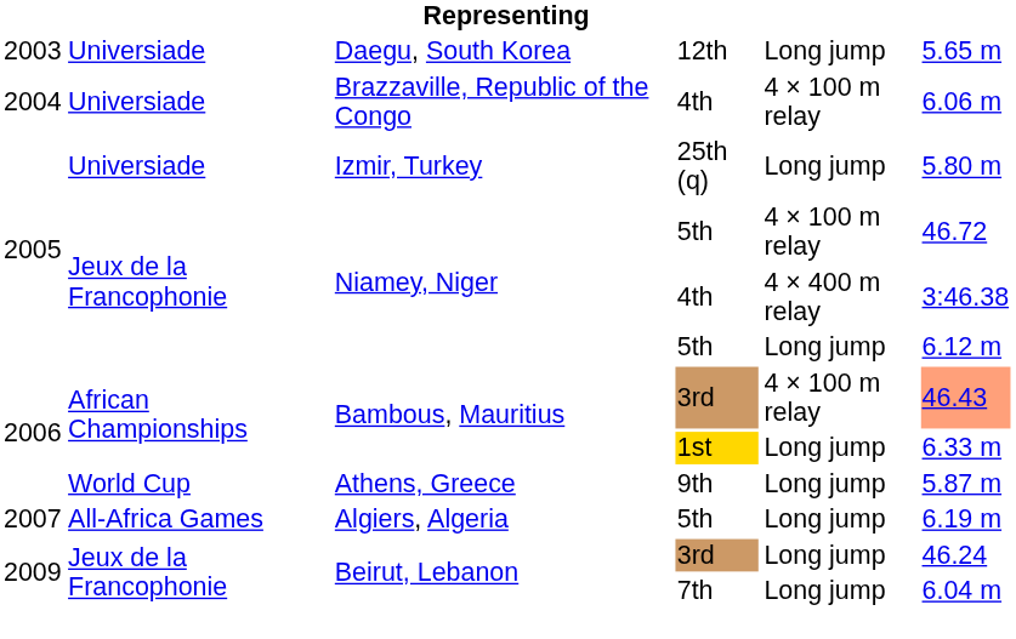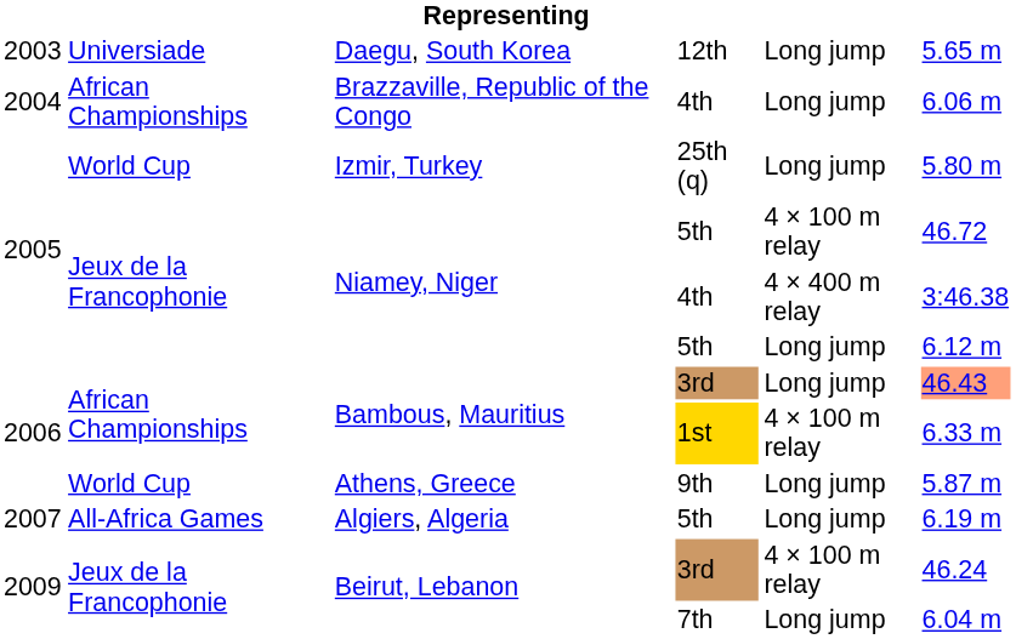Brazzaville, Republic of the Congo | column 2: Universiade -> African Championships
Brazzaville, Republic of the Congo | column 5: 4 × 100 m relay -> Long jump
Izmir, Turkey | column 2: Universiade -> World Cup
Bambous, Mauritius / 3rd | column 5: 4 × 100 m relay -> Long jump
Bambous, Mauritius / 1st | column 5: Long jump -> 4 × 100 m relay
Beirut, Lebanon / 3rd | column 5: Long jump -> 4 × 100 m relay
